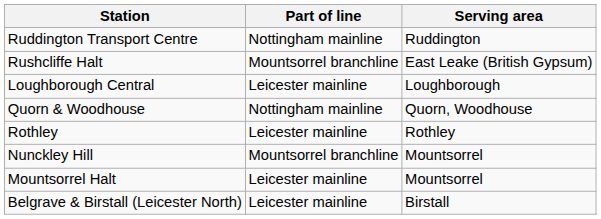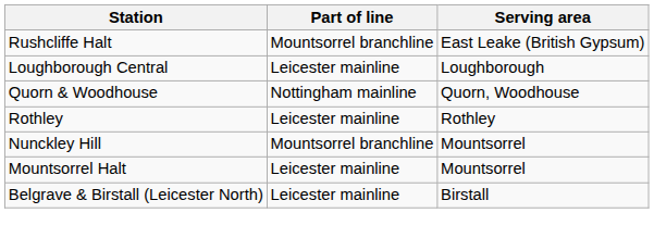- row: Ruddington Transport Centre | Nottingham mainline | Ruddington
